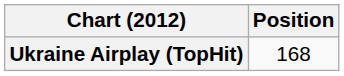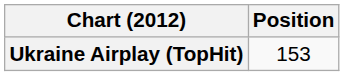Ukraine Airplay (TopHit) | Position: 168 -> 153
